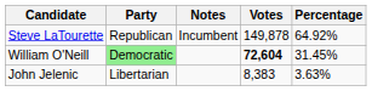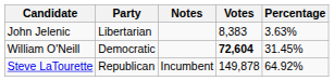rows swapped: Steve LaTourette <-> John Jelenic
William O'Neill | Party: lightgreen background -> no background
